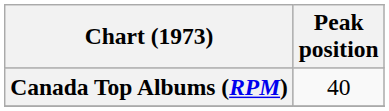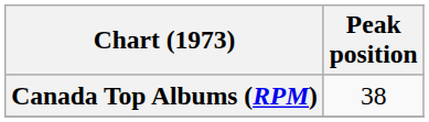Canada Top Albums (RPM) | Peak position: 40 -> 38
